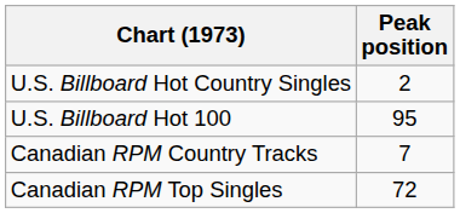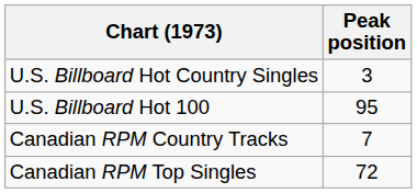U.S. Billboard Hot Country Singles | Peak position: 2 -> 3
